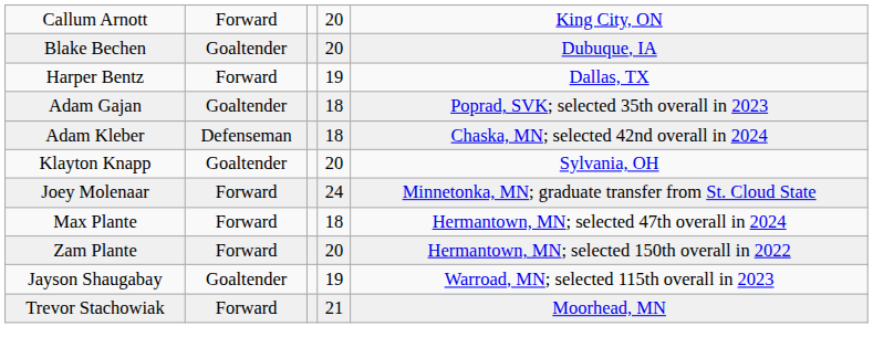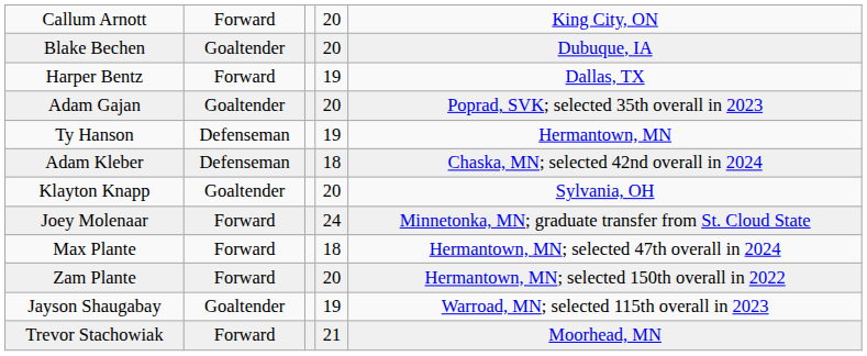Adam Gajan | column 4: 18 -> 20
+ row: Ty Hanson | Defenseman | 19 | Hermantown, MN
